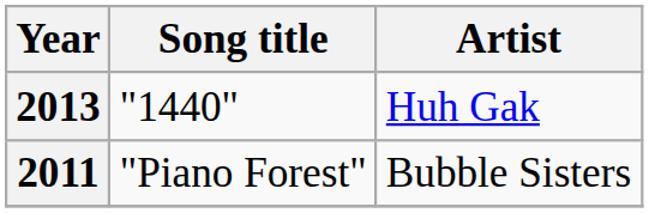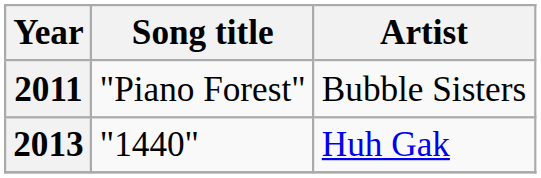rows swapped: 2011 <-> 2013
